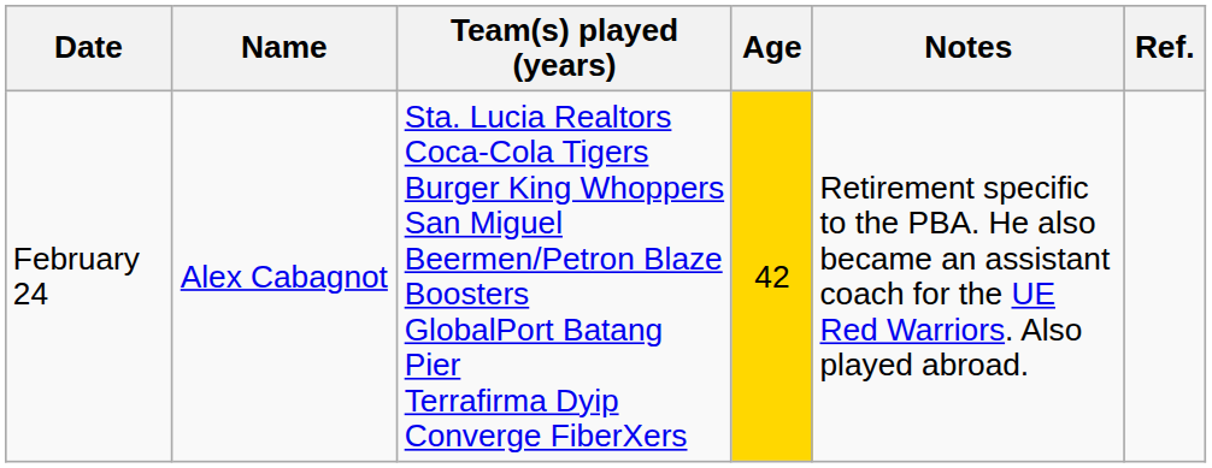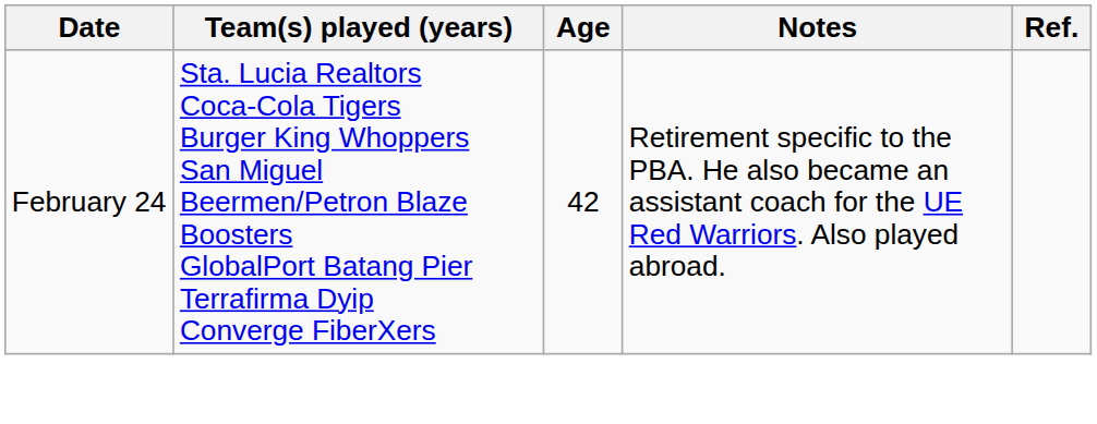- column: Name | Alex Cabagnot
February 24 | Age: gold background -> no background
